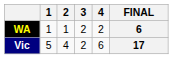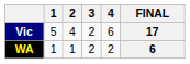rows swapped: Vic <-> WA
